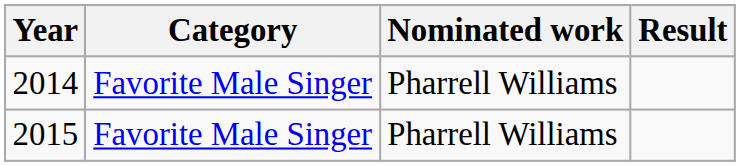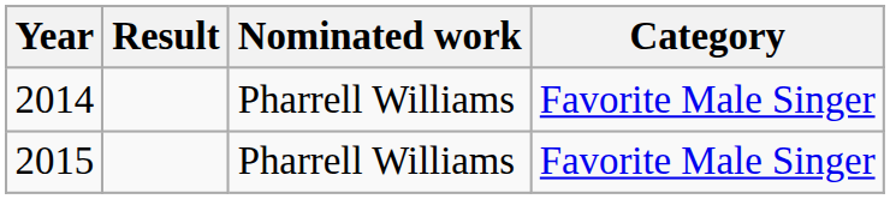columns swapped: Category <-> Result
